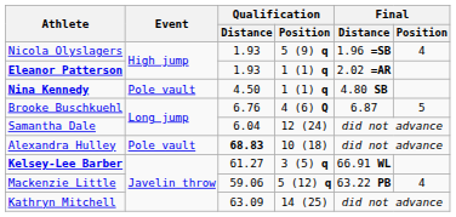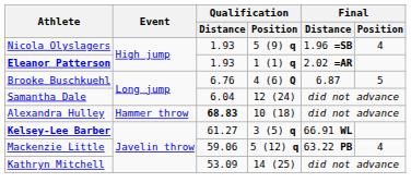- row: Nina Kennedy | Pole vault | 4.50 | 1 (1) q | 4.80 SB
Alexandra Hulley | Event: Pole vault -> Hammer throw
Kathryn Mitchell | Qualification / Distance: 63.09 -> 53.09
